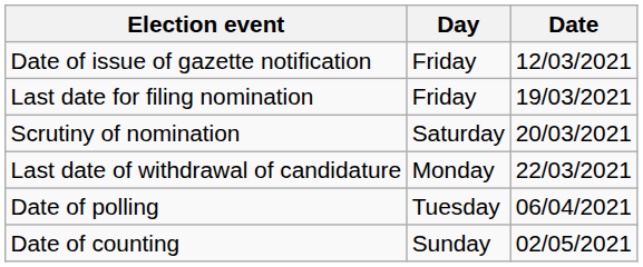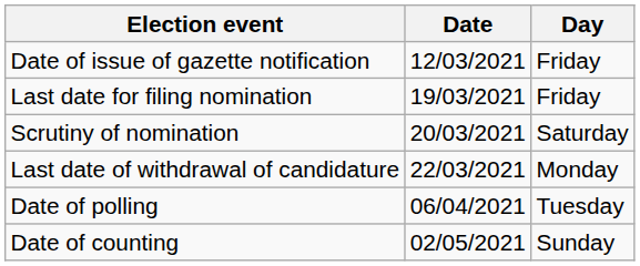columns swapped: Date <-> Day
